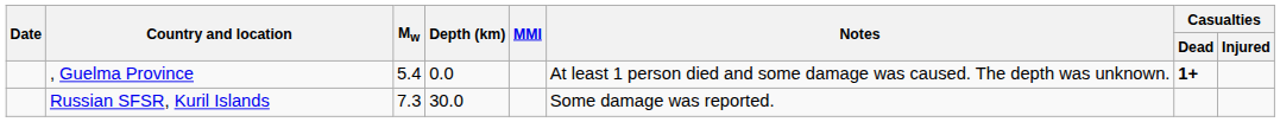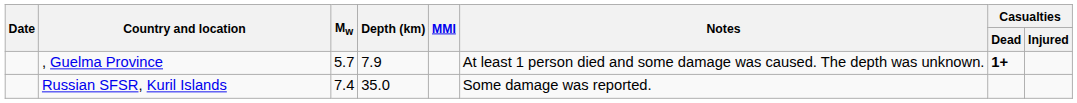, Guelma Province | Mw: 5.4 -> 5.7
, Guelma Province | Depth (km): 0.0 -> 7.9
Russian SFSR, Kuril Islands | Mw: 7.3 -> 7.4
Russian SFSR, Kuril Islands | Depth (km): 30.0 -> 35.0
